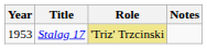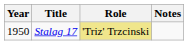Stalag 17 | Year: 1953 -> 1950
